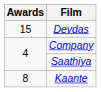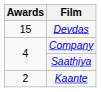Kaante | Awards: 8 -> 2
